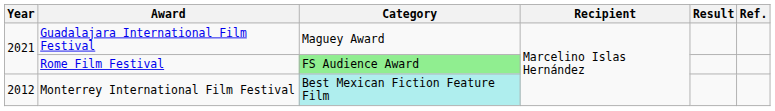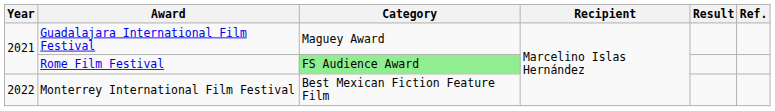Monterrey International Film Festival | Year: 2012 -> 2022
Monterrey International Film Festival | Category: paleturquoise background -> no background
